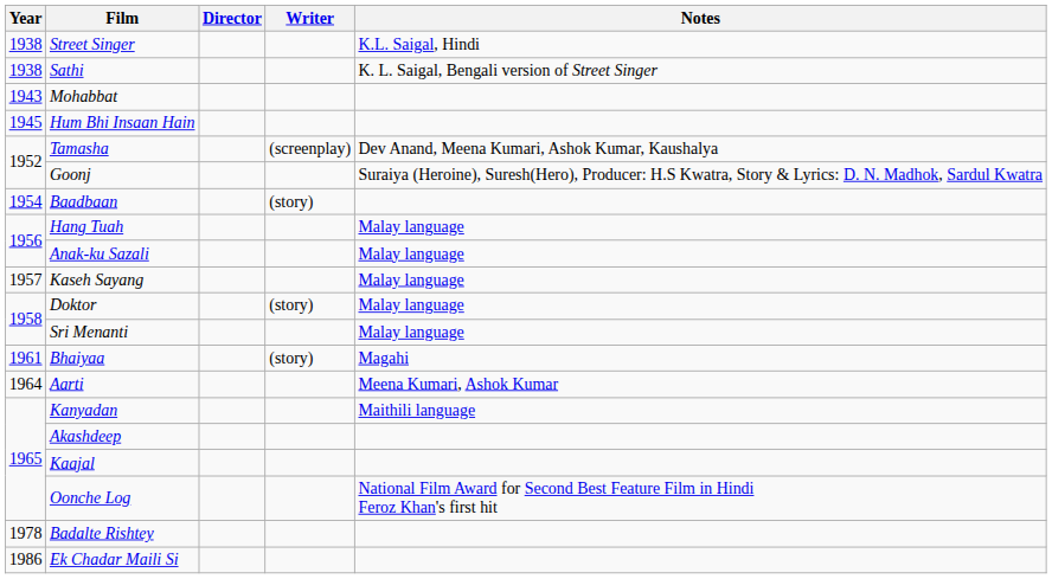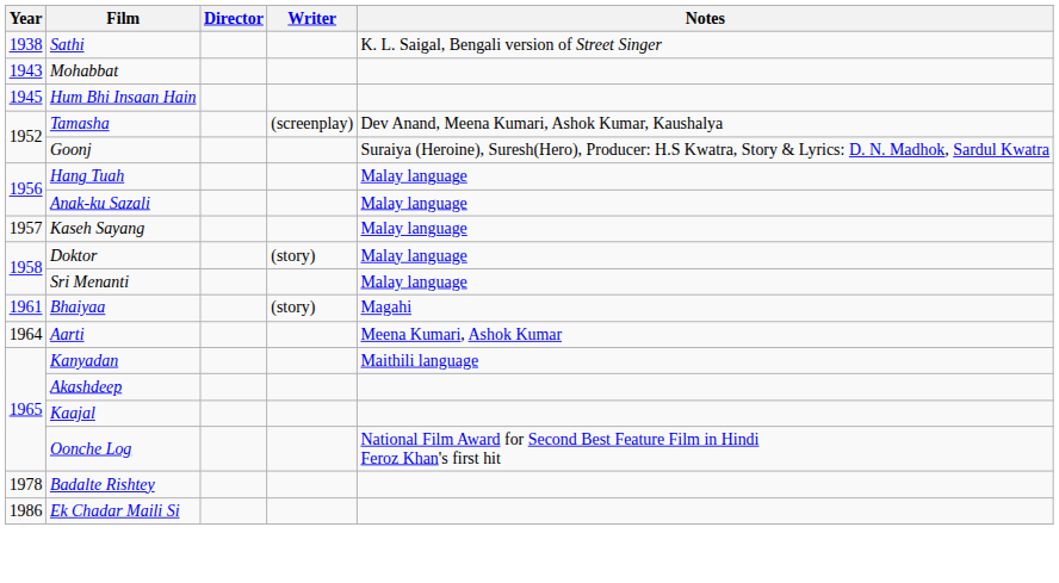- row: 1938 | Street Singer | K.L. Saigal, Hindi
- row: 1954 | Baadbaan | (story)
